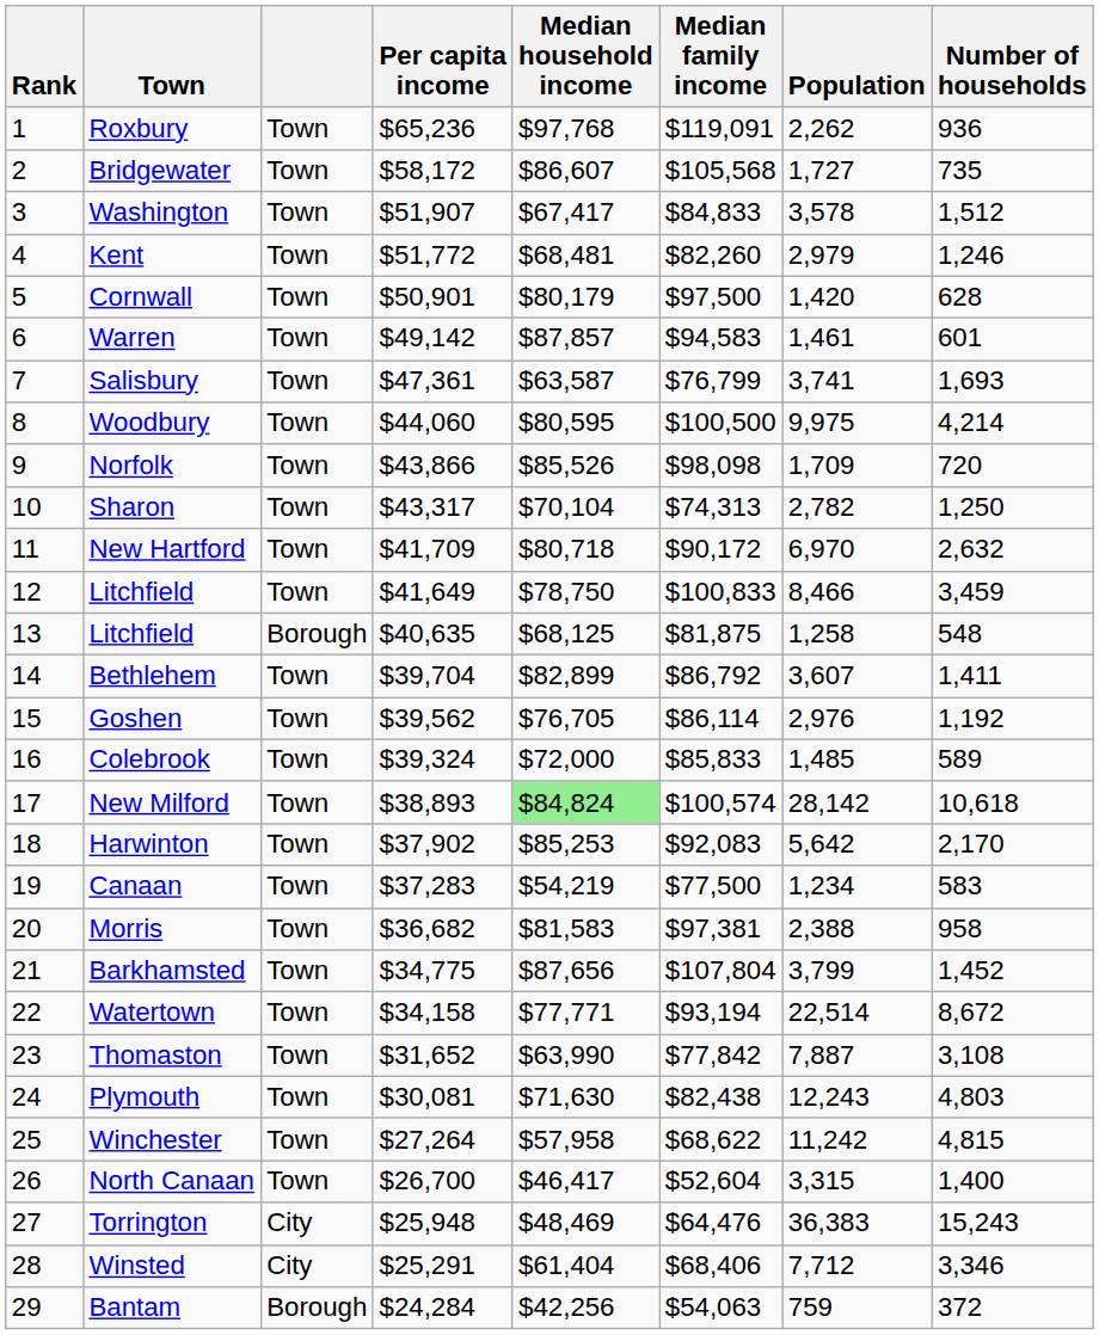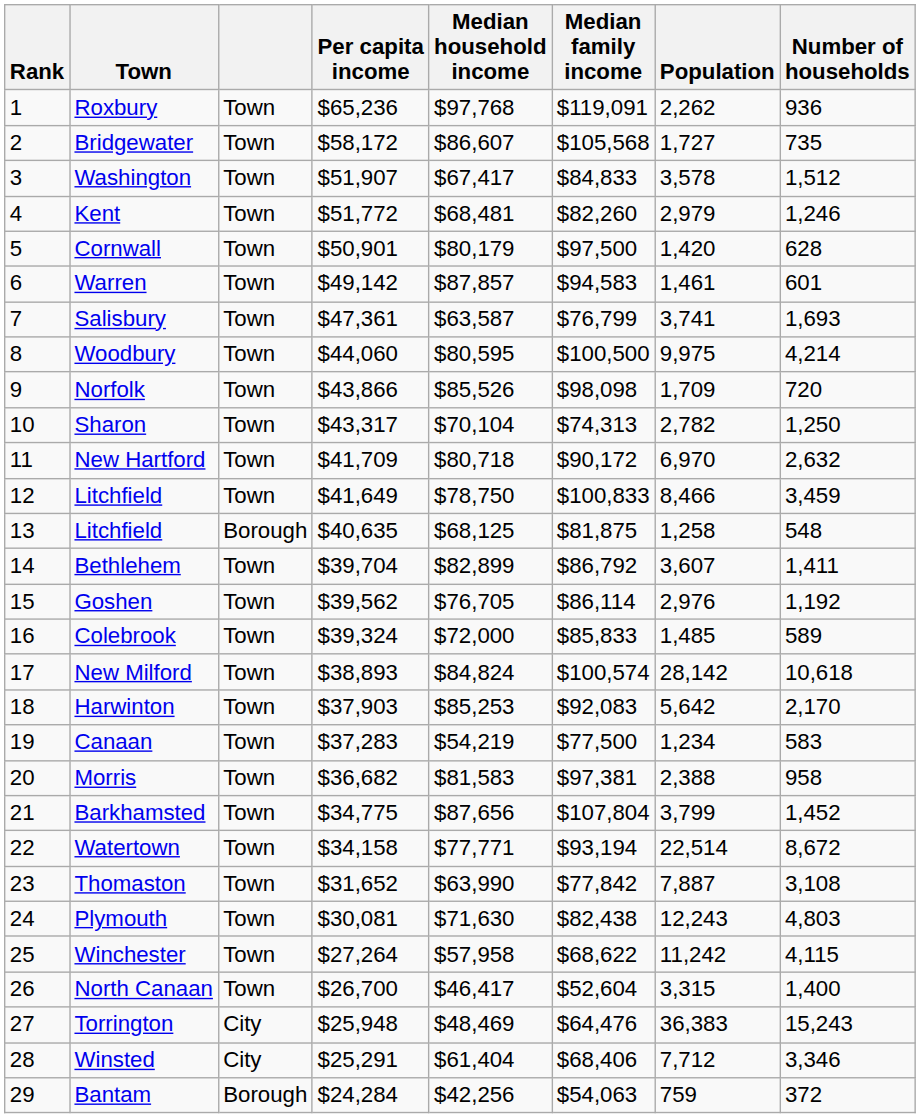New Milford | Median household income: lightgreen background -> no background
Harwinton | Per capita income: $37,902 -> $37,903
Winchester | Number of households: 4,815 -> 4,115
